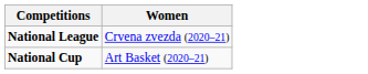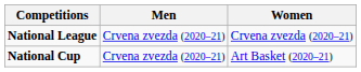+ column: Men | Crvena zvezda (2020–21) | Crvena zvezda (2020–21)
